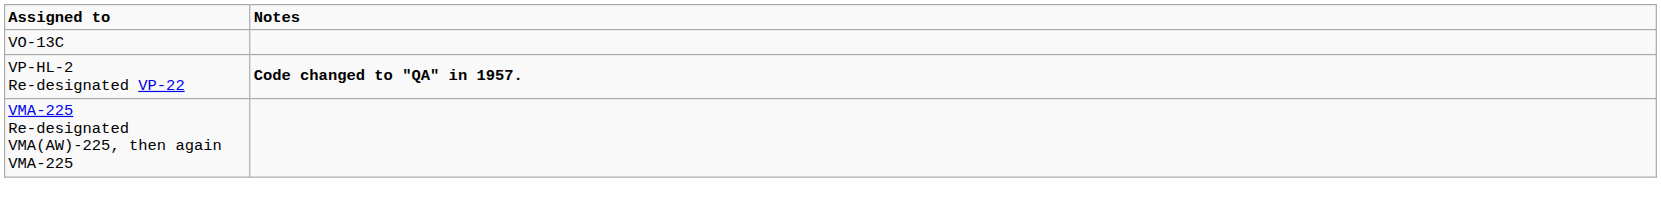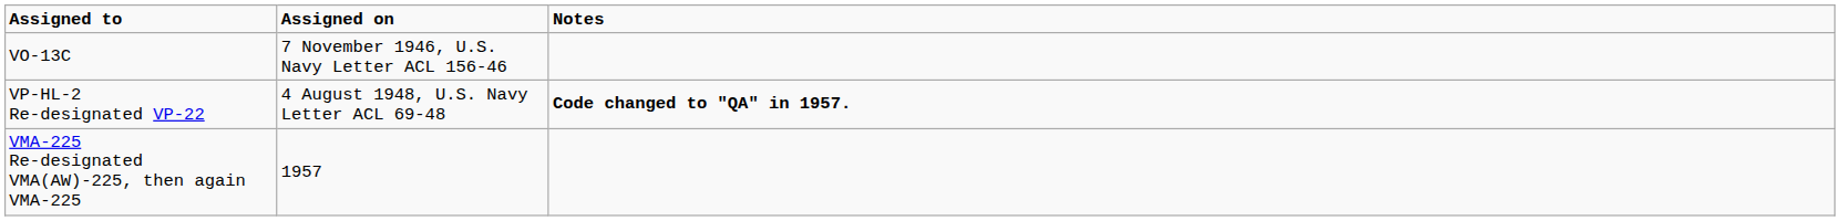+ column: Assigned on | 7 November 1946, U.S. Navy Letter ACL 156-46 | 4 August 1948, U.S. Navy Letter ACL 69-48 | 1957
